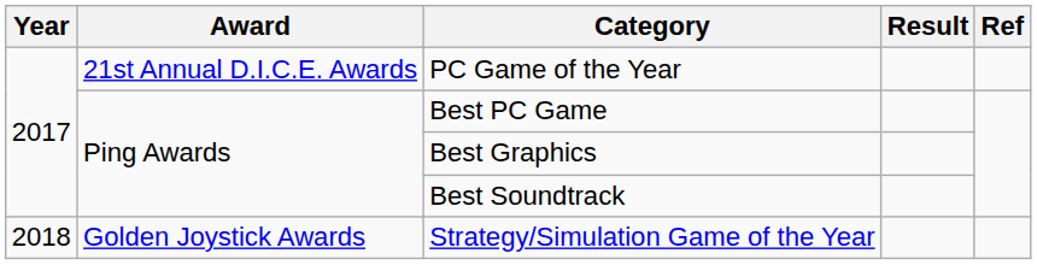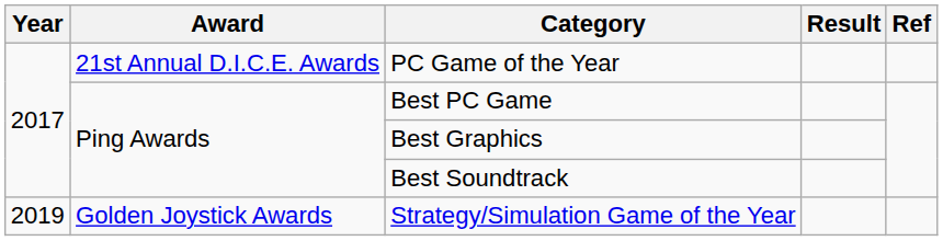Strategy/Simulation Game of the Year | Year: 2018 -> 2019
